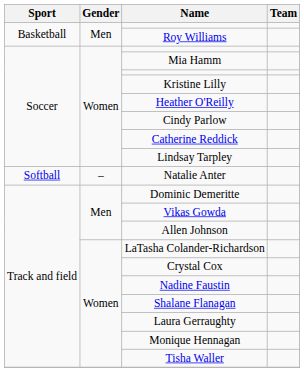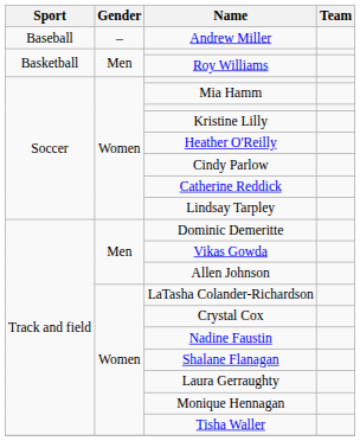+ row: Baseball | – | Andrew Miller
- row: Softball | – | Natalie Anter
